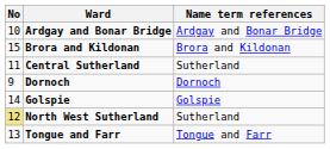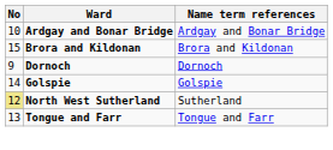- row: 11 | Central Sutherland | Sutherland
